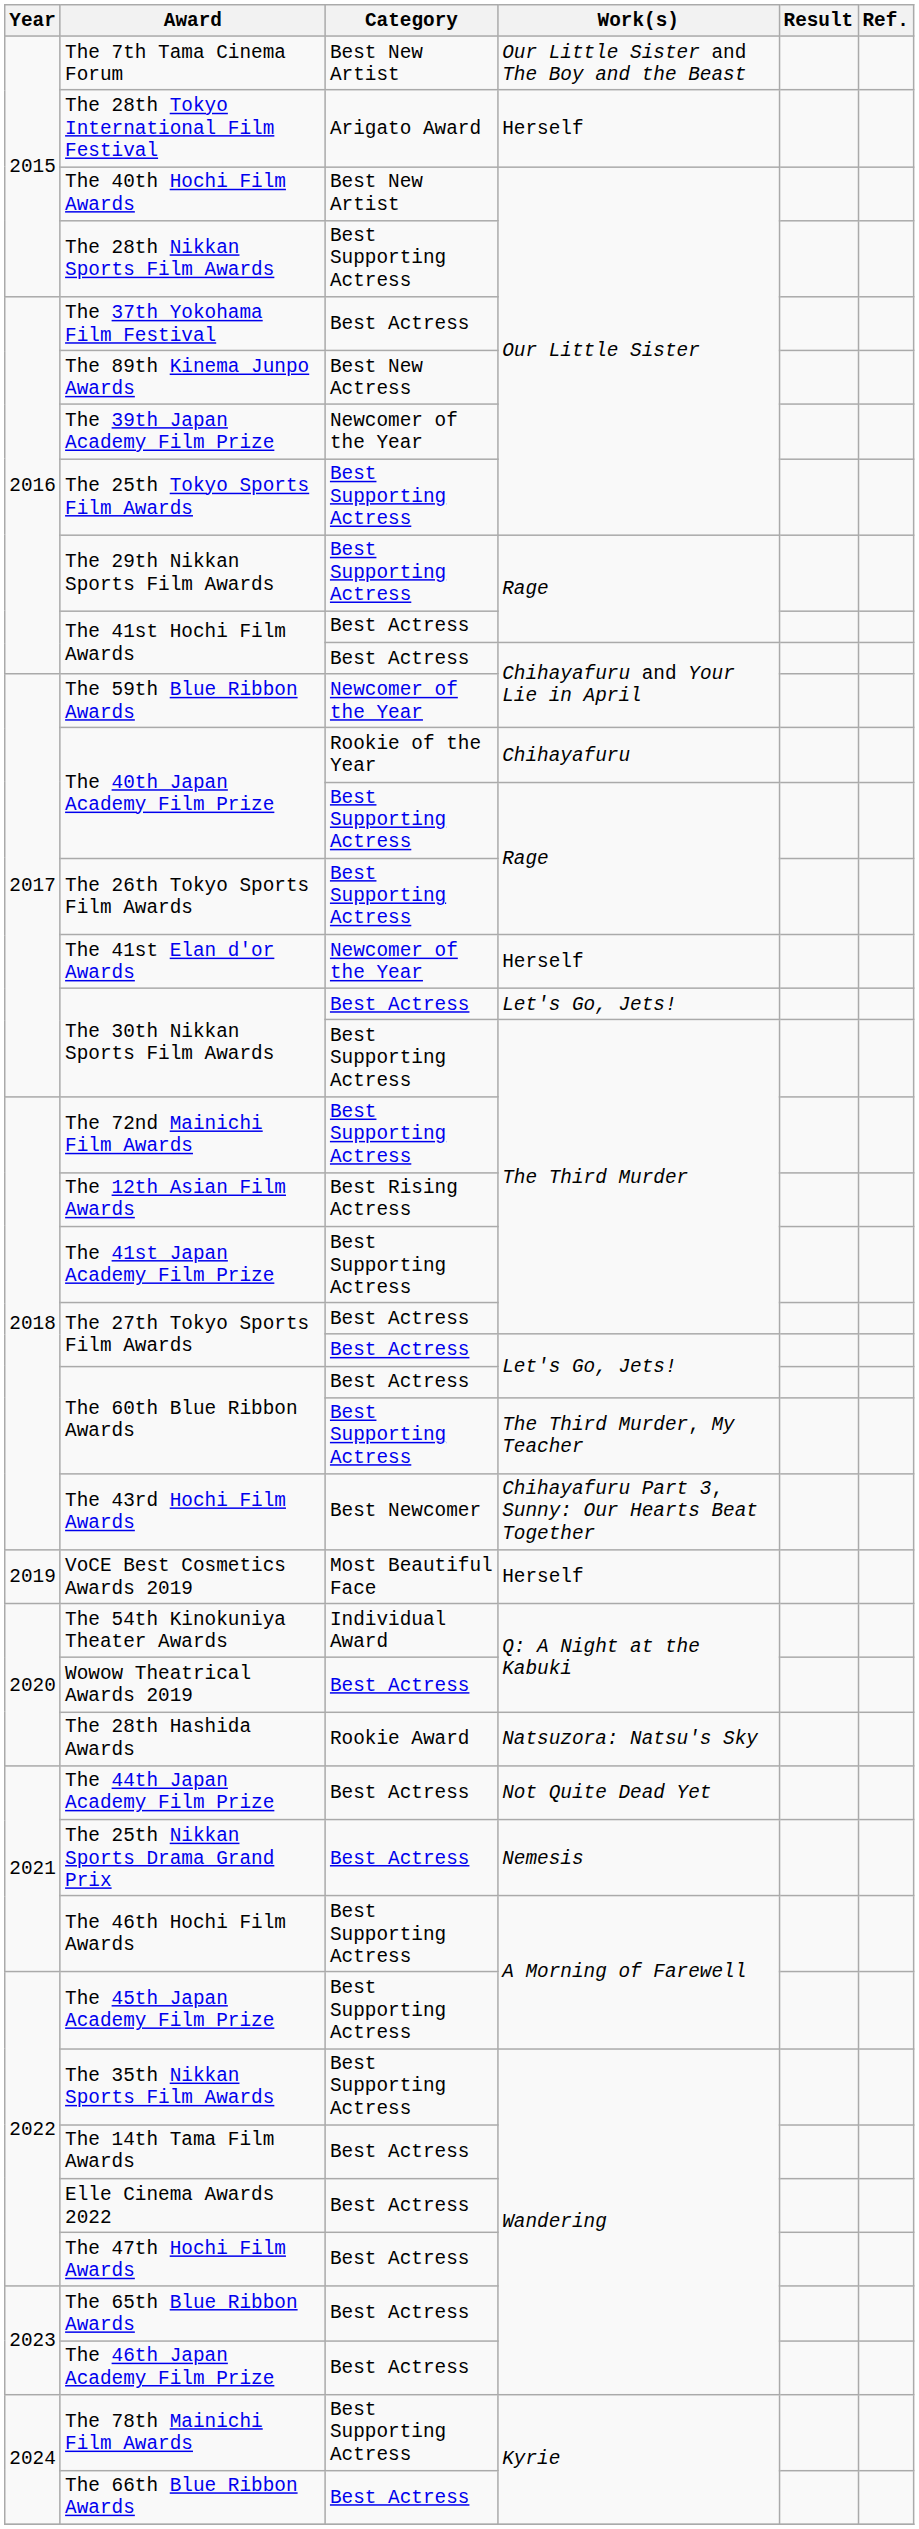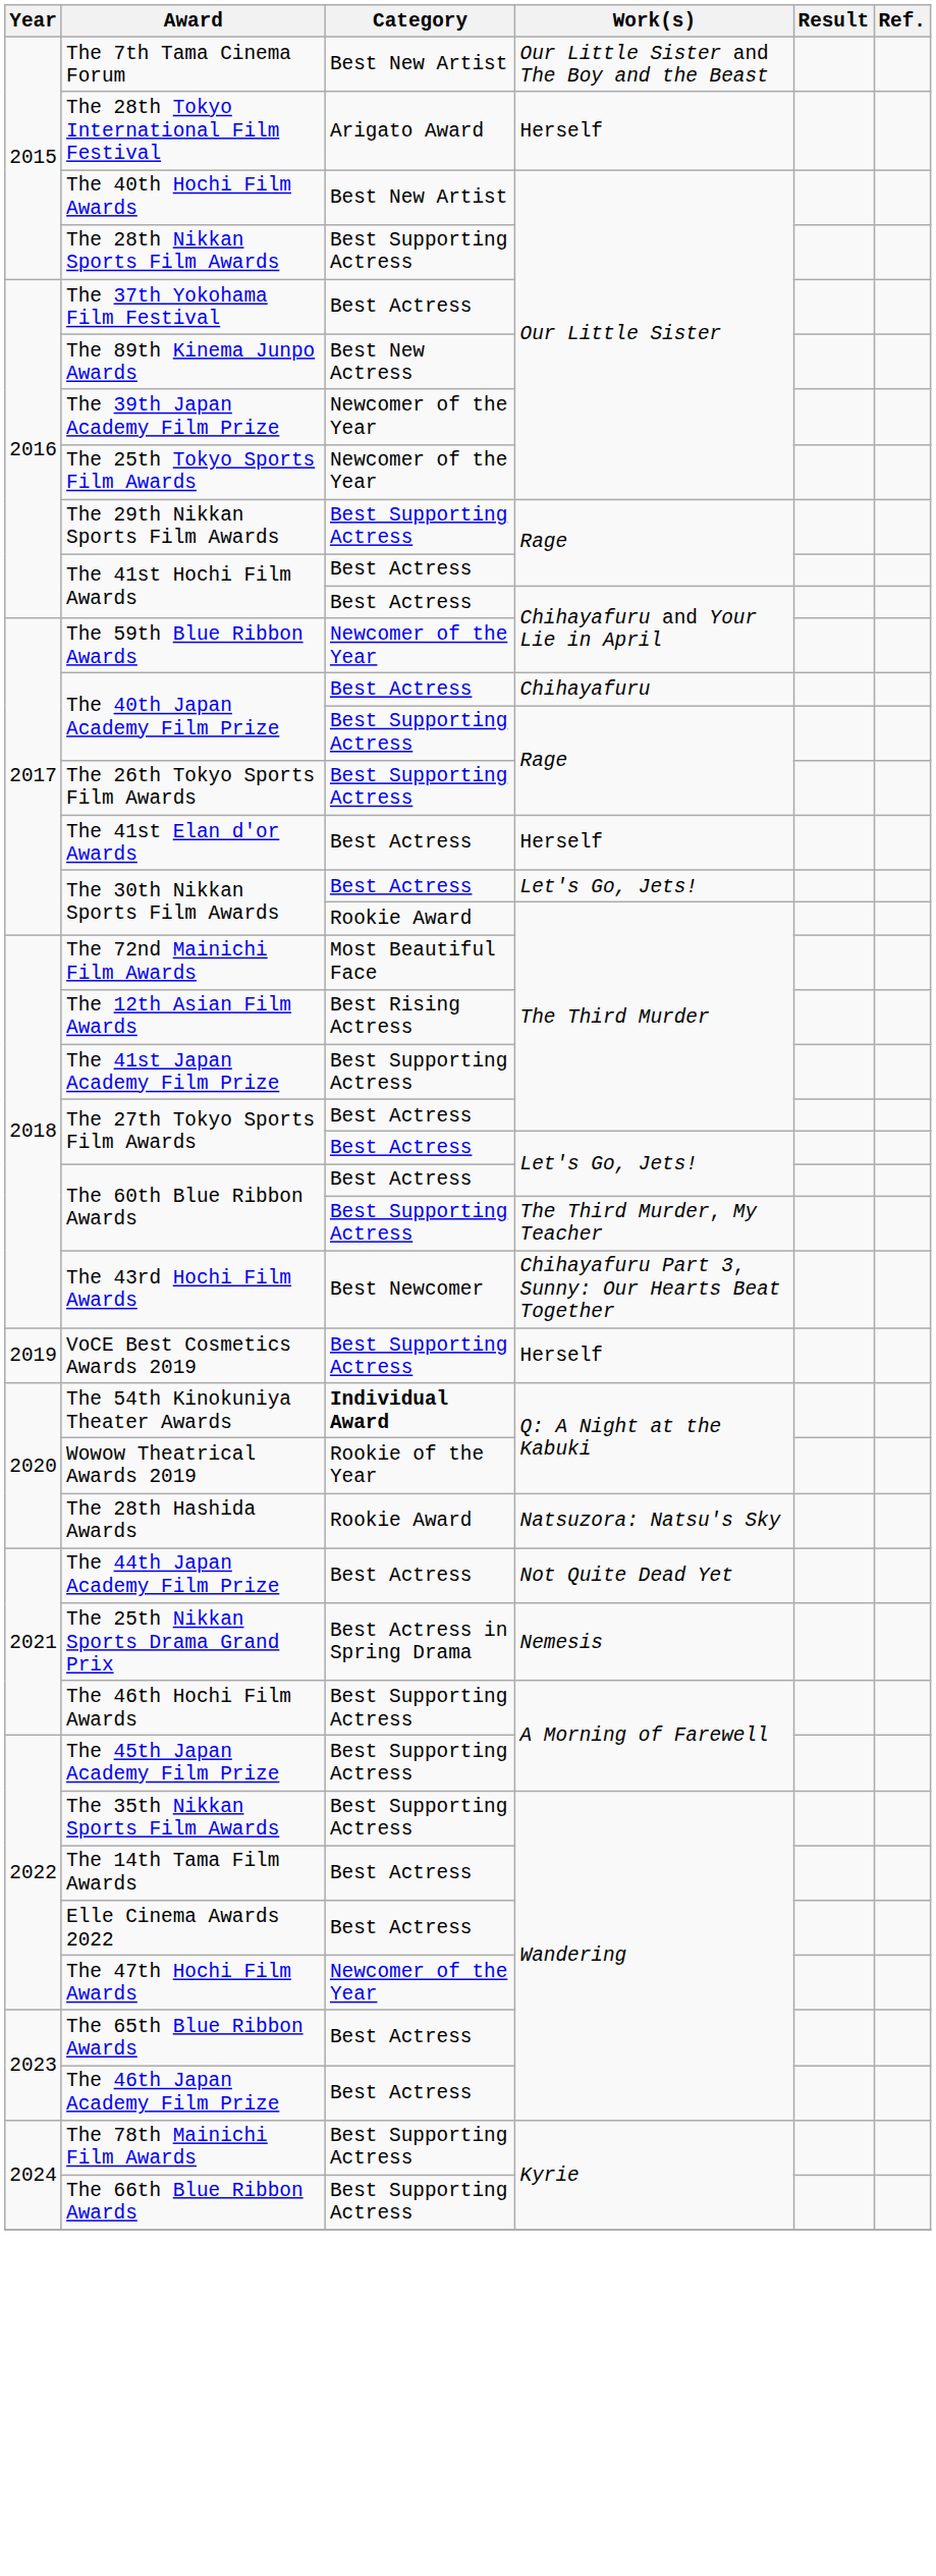The 25th Tokyo Sports Film Awards | Category: Best Supporting Actress -> Newcomer of the Year
The 40th Japan Academy Film Prize / Chihayafuru | Category: Rookie of the Year -> Best Actress
The 41st Elan d'or Awards | Category: Newcomer of the Year -> Best Actress
The 30th Nikkan Sports Film Awards / The Third Murder | Category: Best Supporting Actress -> Rookie Award
The 72nd Mainichi Film Awards | Category: Best Supporting Actress -> Most Beautiful Face
VoCE Best Cosmetics Awards 2019 | Category: Most Beautiful Face -> Best Supporting Actress
The 54th Kinokuniya Theater Awards | Category: normal -> bold
Wowow Theatrical Awards 2019 | Category: Best Actress -> Rookie of the Year
The 25th Nikkan Sports Drama Grand Prix | Category: Best Actress -> Best Actress in Spring Drama
The 47th Hochi Film Awards | Category: Best Actress -> Newcomer of the Year
The 66th Blue Ribbon Awards | Category: Best Actress -> Best Supporting Actress
